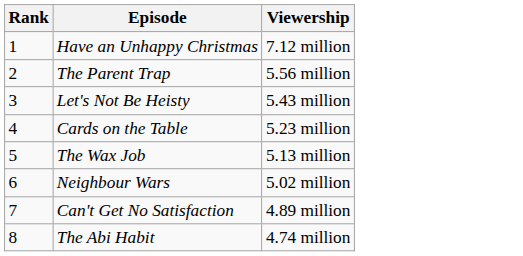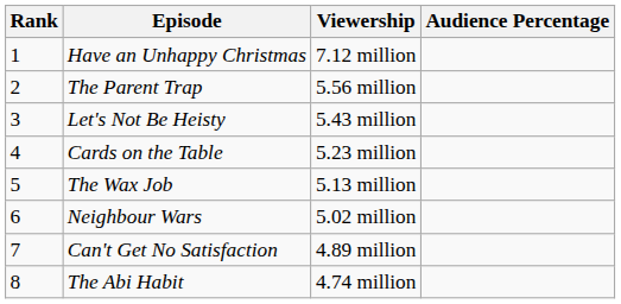+ column: Audience Percentage
